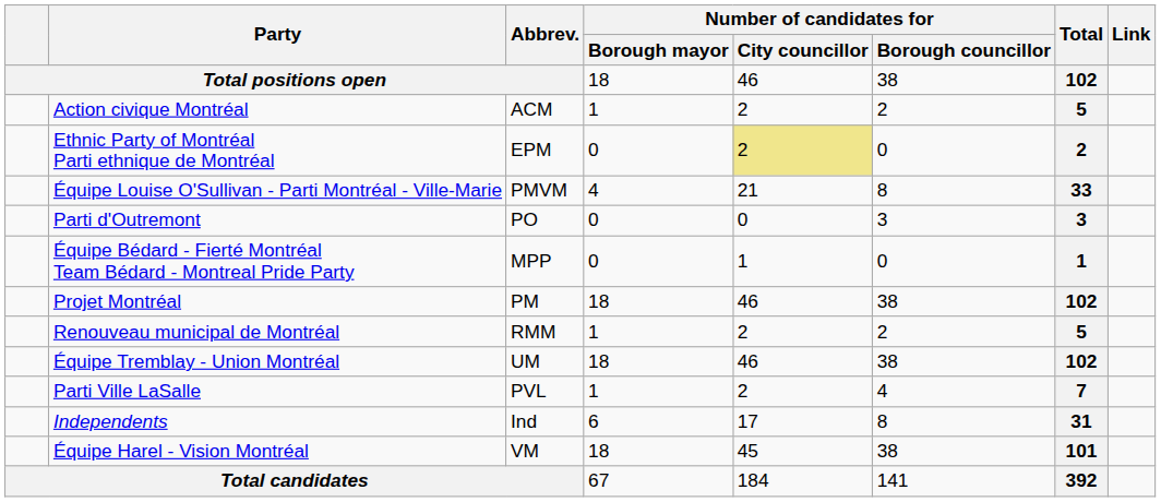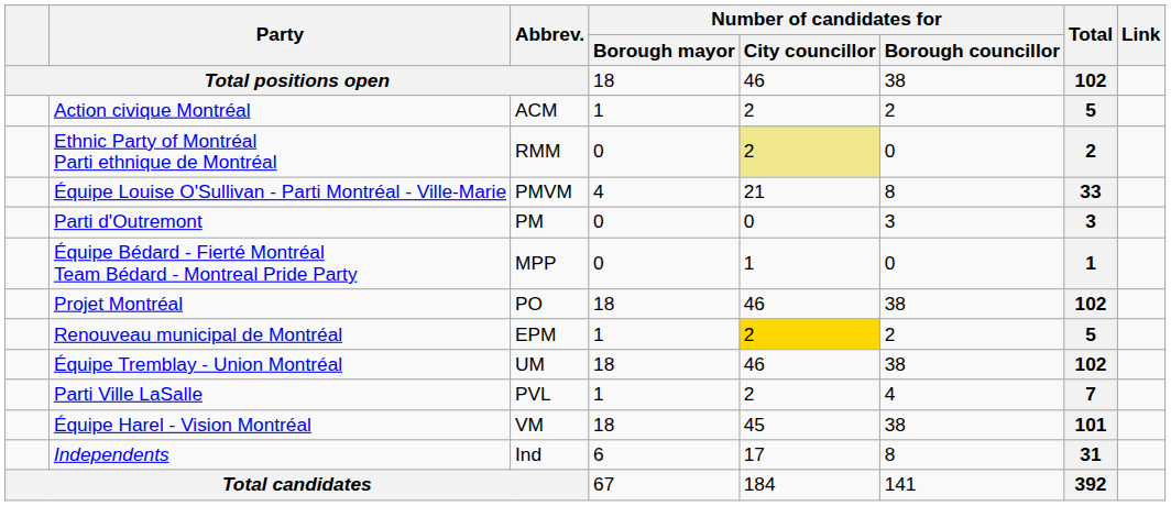Ethnic Party of Montréal Parti ethnique de Montréal | Abbrev.: EPM -> RMM
Parti d'Outremont | Abbrev.: PO -> PM
Projet Montréal | Abbrev.: PM -> PO
Renouveau municipal de Montréal | Abbrev.: RMM -> EPM
Renouveau municipal de Montréal | Number of candidates for / City councillor: no background -> gold background
rows swapped: Équipe Harel - Vision Montréal <-> Independents
